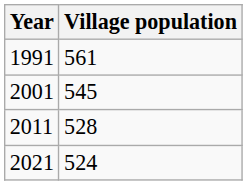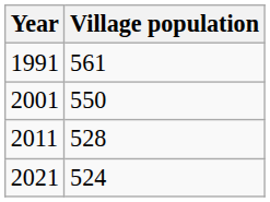2001 | Village population: 545 -> 550
